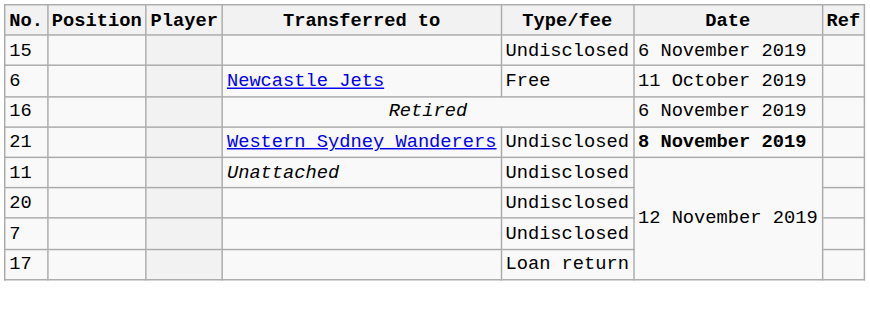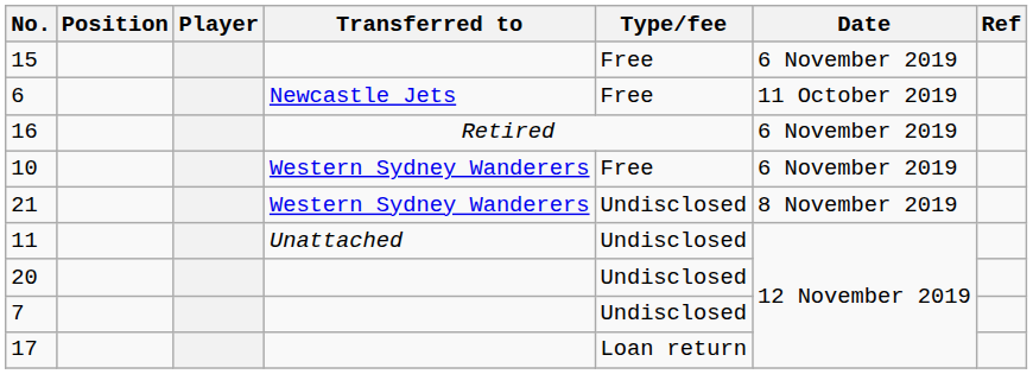15 | Type/fee: Undisclosed -> Free
+ row: 10 | Western Sydney Wanderers | Free | 6 November 2019
21 | Date: bold -> normal
